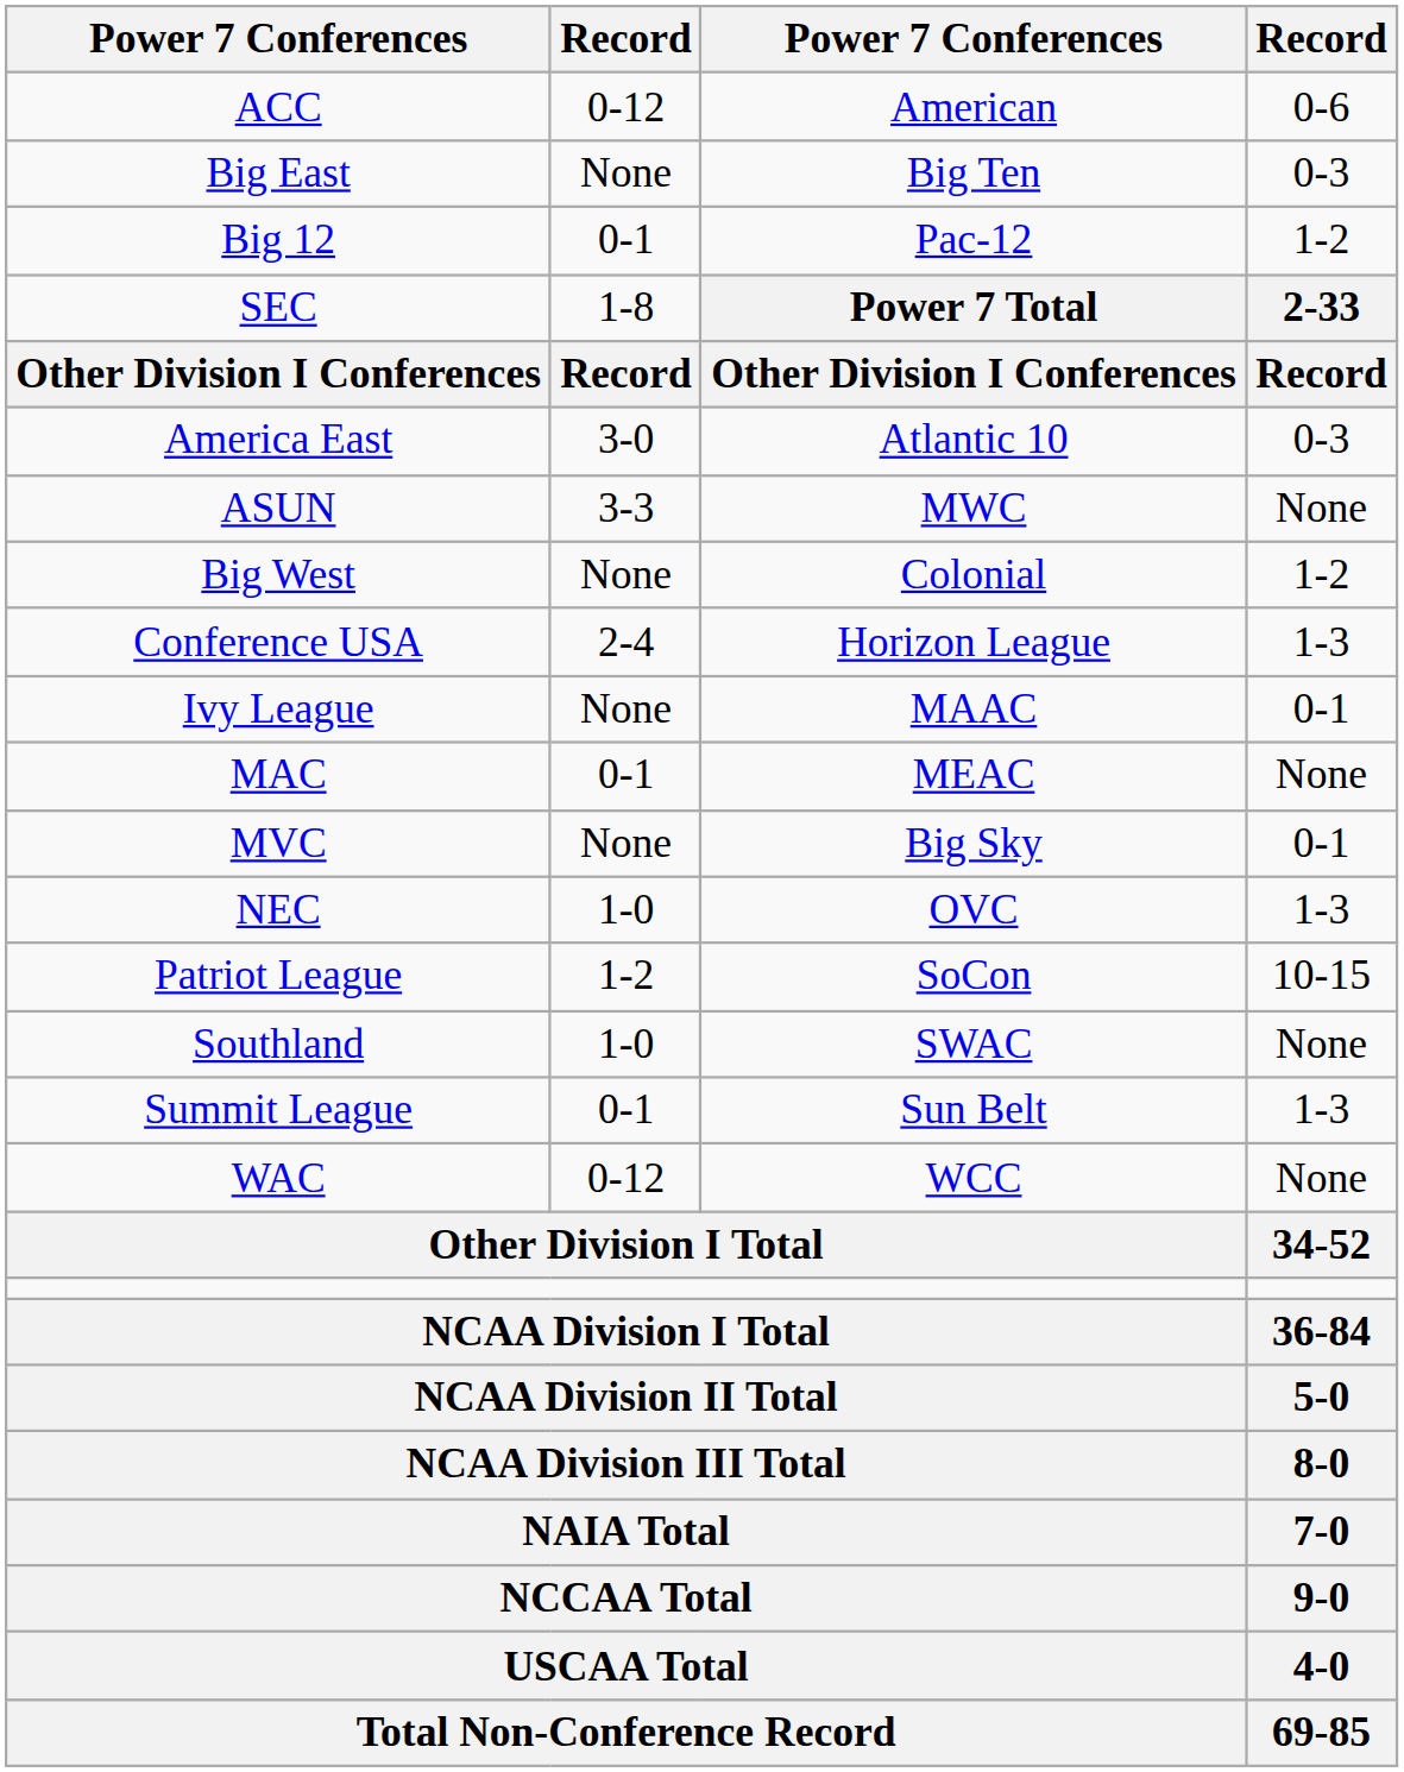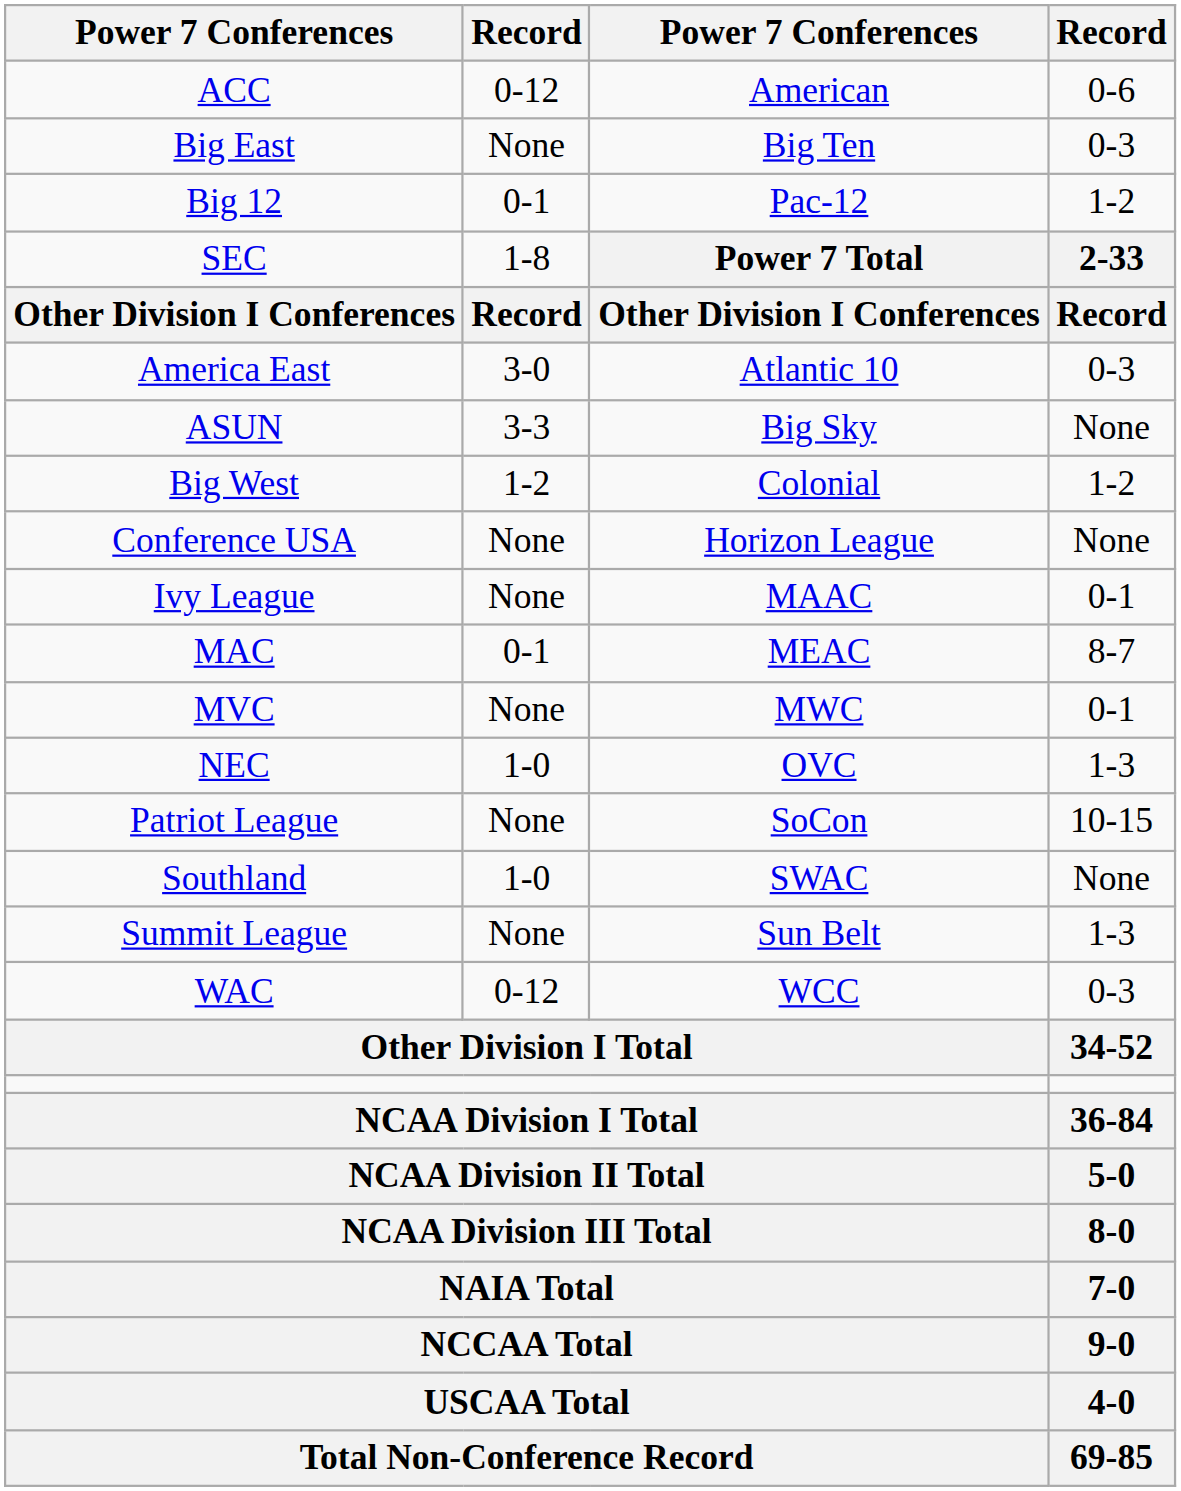ASUN | column 3: MWC -> Big Sky
Big West | column 2: None -> 1-2
Conference USA | column 2: 2-4 -> None
Conference USA | column 4: 1-3 -> None
MAC | column 4: None -> 8-7
MVC | column 3: Big Sky -> MWC
Patriot League | column 2: 1-2 -> None
Summit League | column 2: 0-1 -> None
WAC | column 4: None -> 0-3
